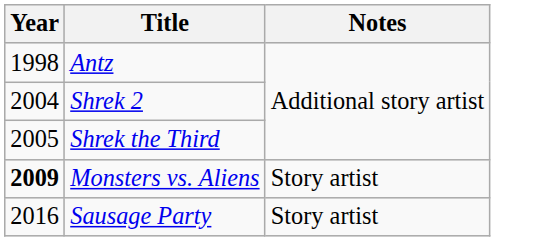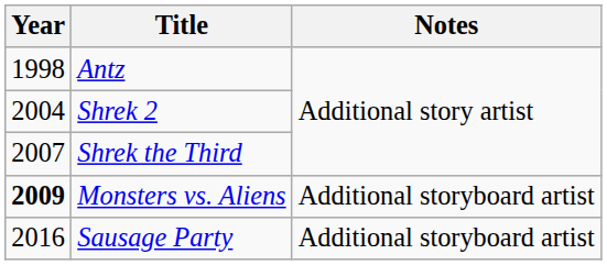Shrek the Third | Year: 2005 -> 2007
Monsters vs. Aliens | Notes: Story artist -> Additional storyboard artist
Sausage Party | Notes: Story artist -> Additional storyboard artist
